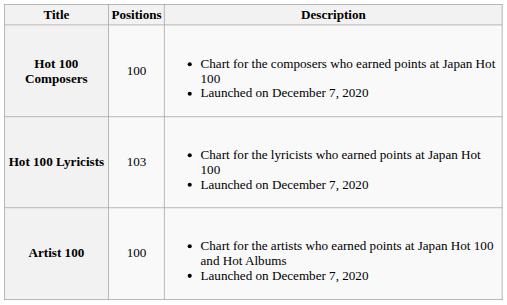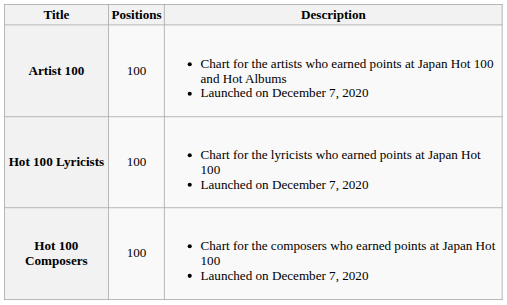rows swapped: Artist 100 <-> Hot 100 Composers
Hot 100 Lyricists | Positions: 103 -> 100
